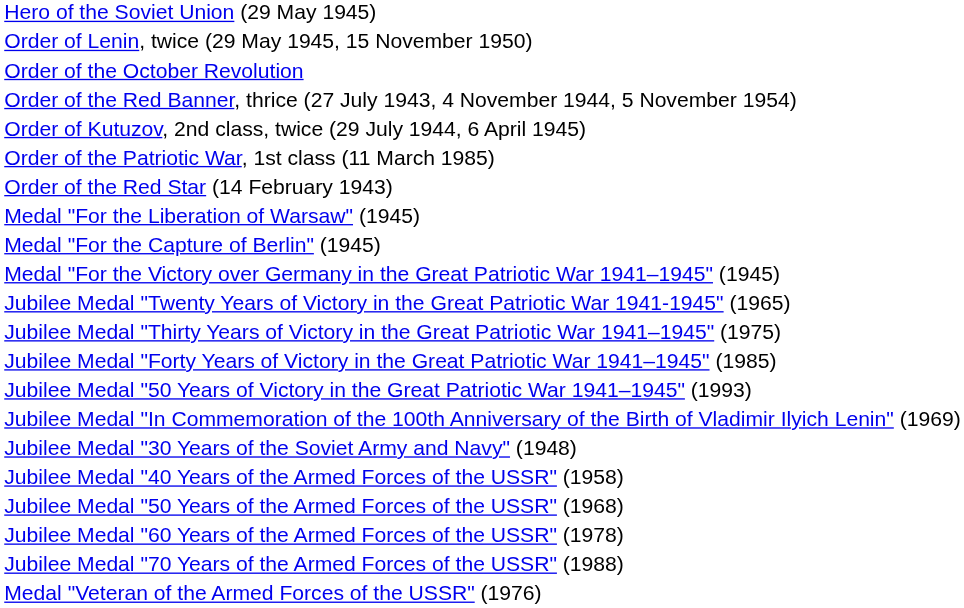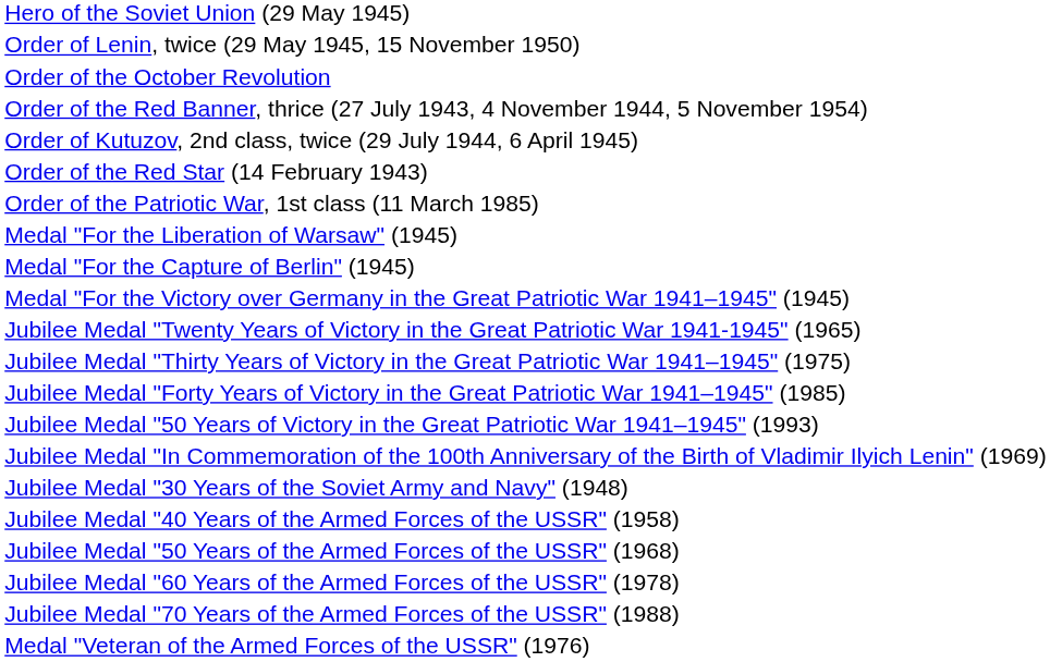rows swapped: Order of the Patriotic War, 1st class (11 March 1985) <-> Order of the Red Star (14 February 1943)
